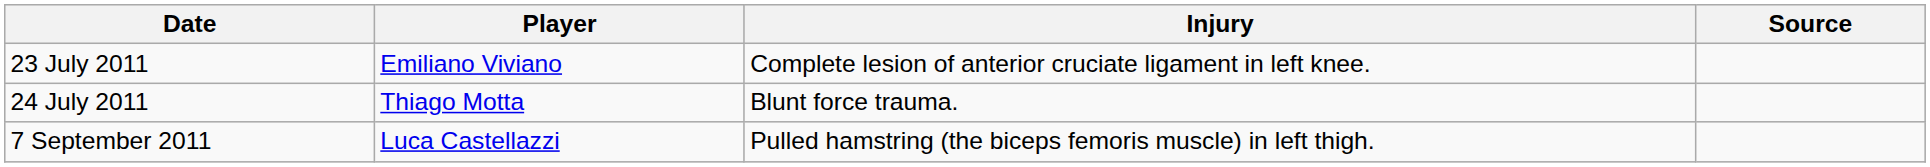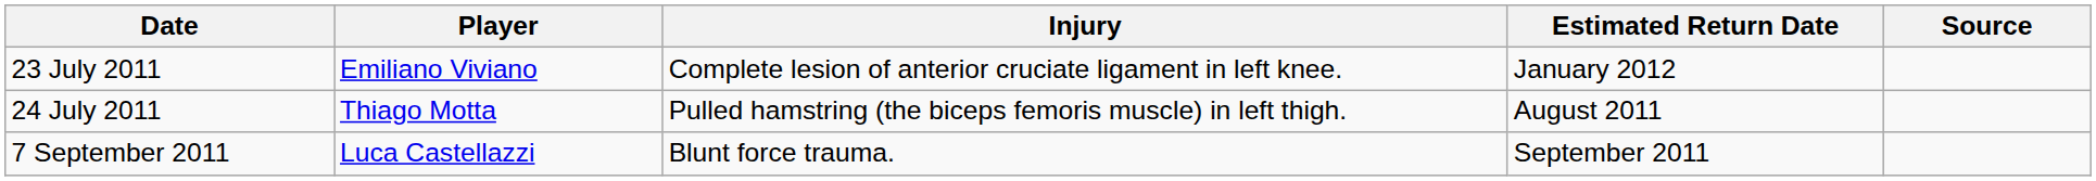+ column: Estimated Return Date | January 2012 | August 2011 | September 2011
24 July 2011 | Injury: Blunt force trauma. -> Pulled hamstring (the biceps femoris muscle) in left thigh.
7 September 2011 | Injury: Pulled hamstring (the biceps femoris muscle) in left thigh. -> Blunt force trauma.
